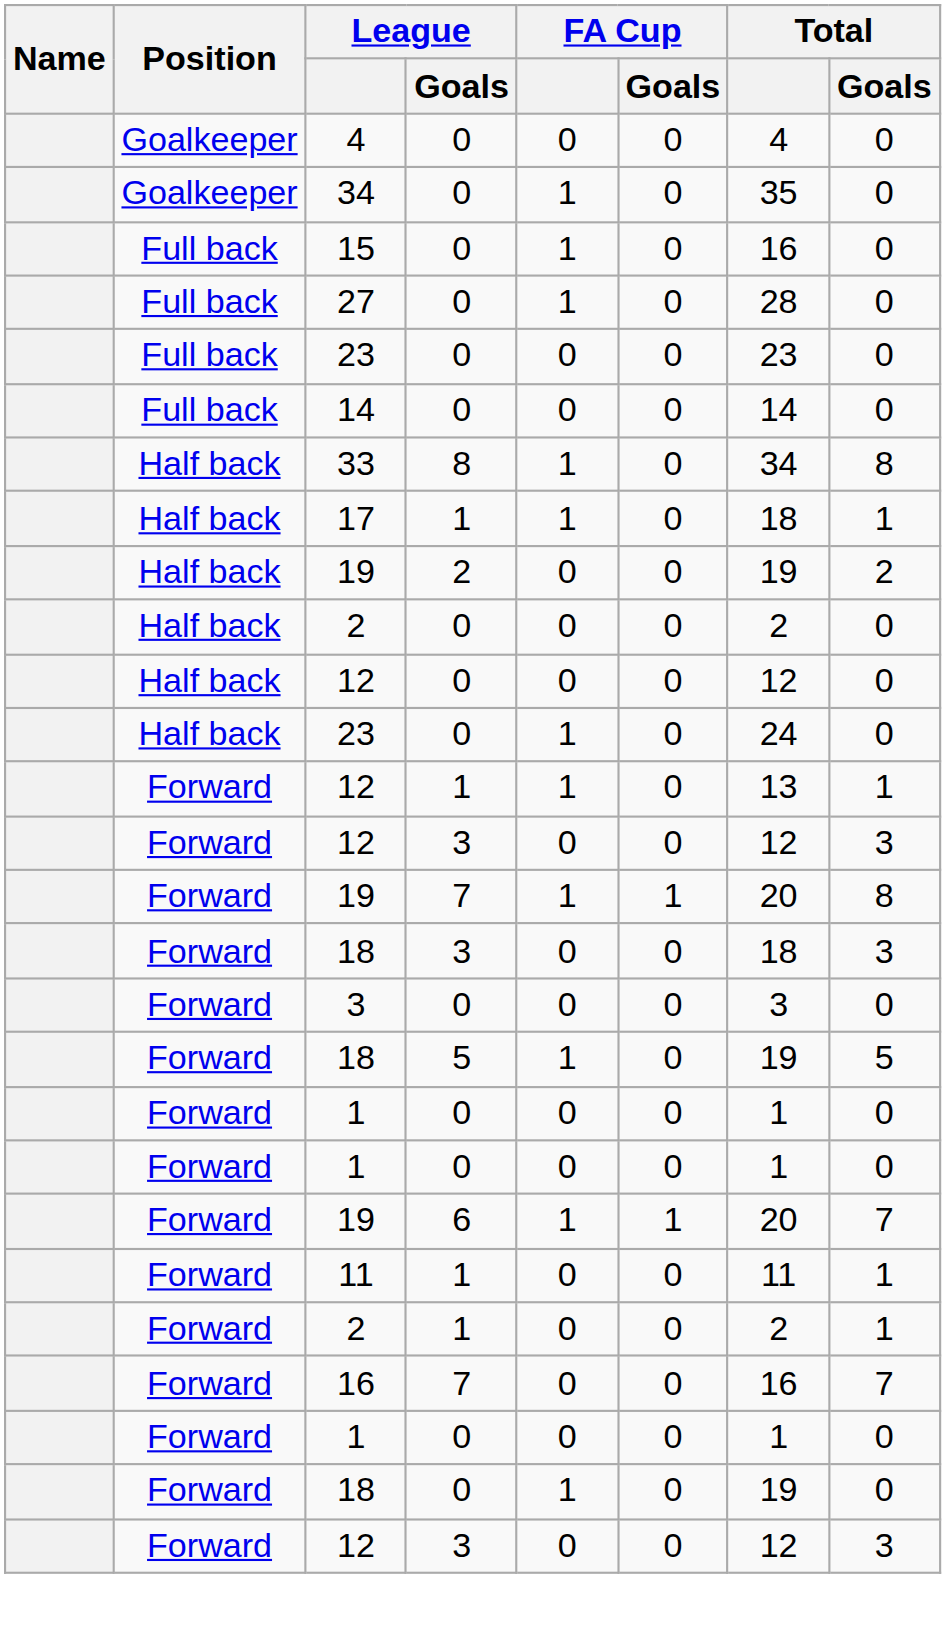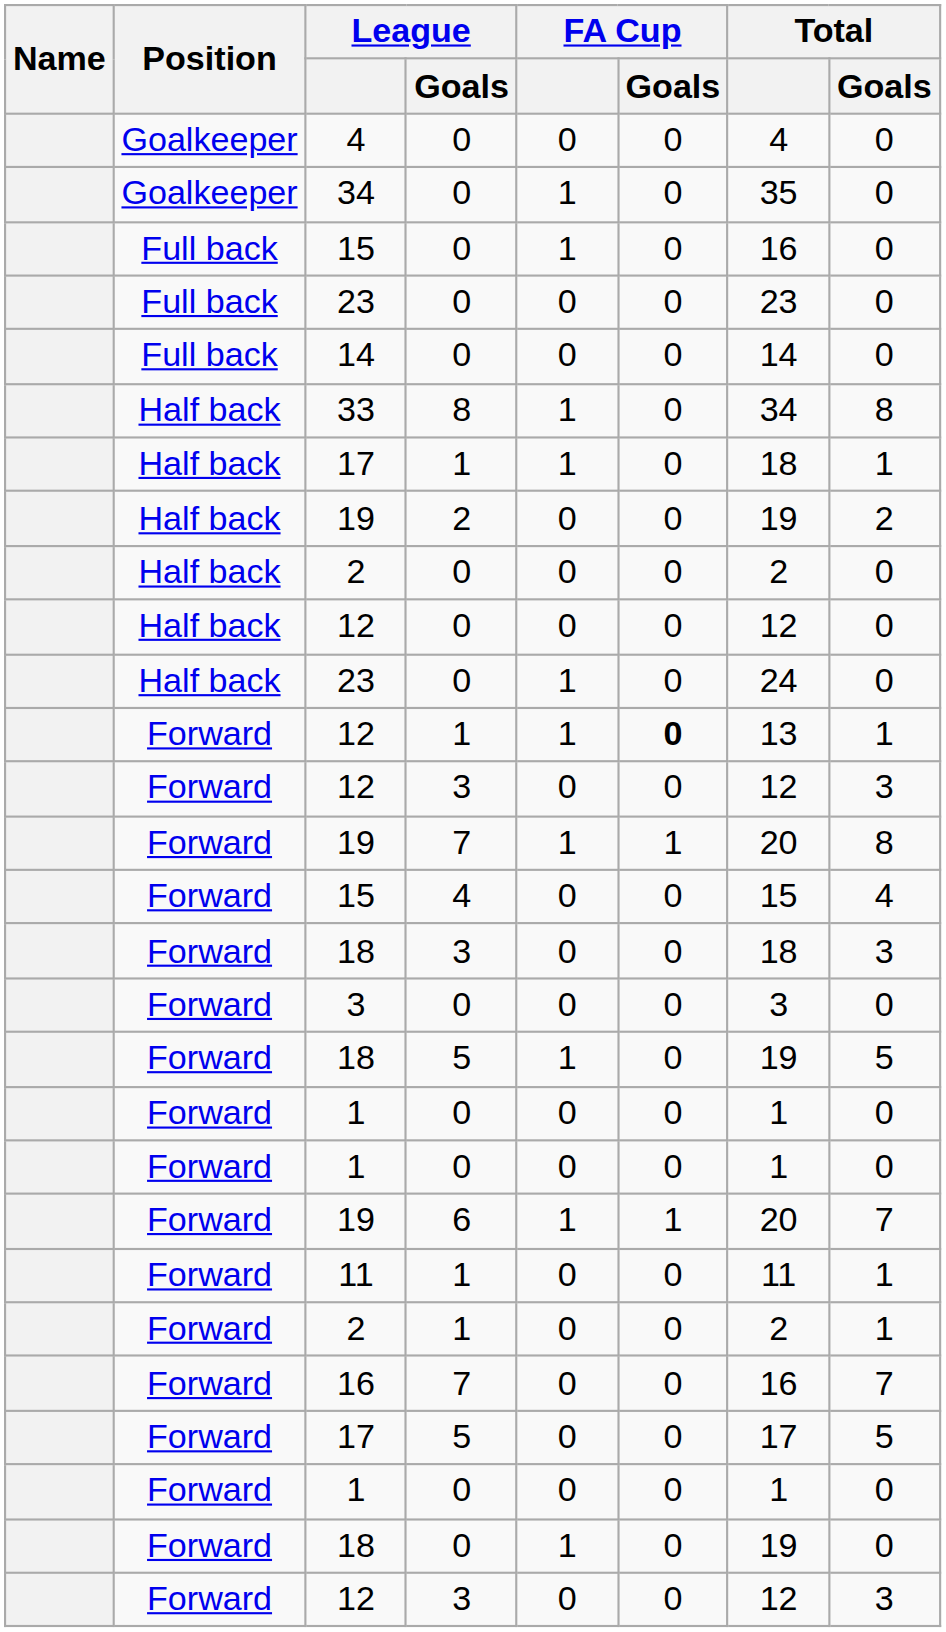- row: Full back | 27 | 0 | 1 | 0 | 28 | 0
12 / 1 | FA Cup / Goals: normal -> bold
+ row: Forward | 15 | 4 | 0 | 0 | 15 | 4
+ row: Forward | 17 | 5 | 0 | 0 | 17 | 5
